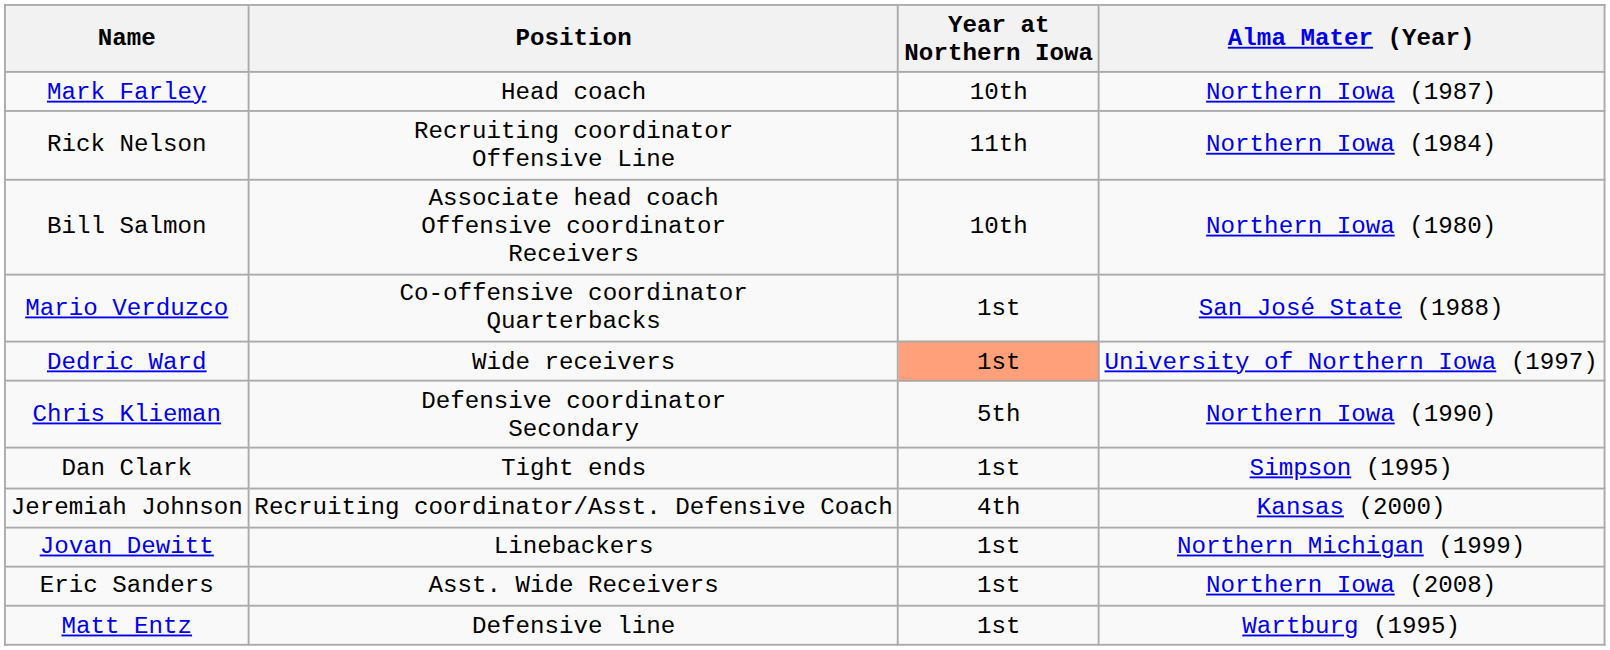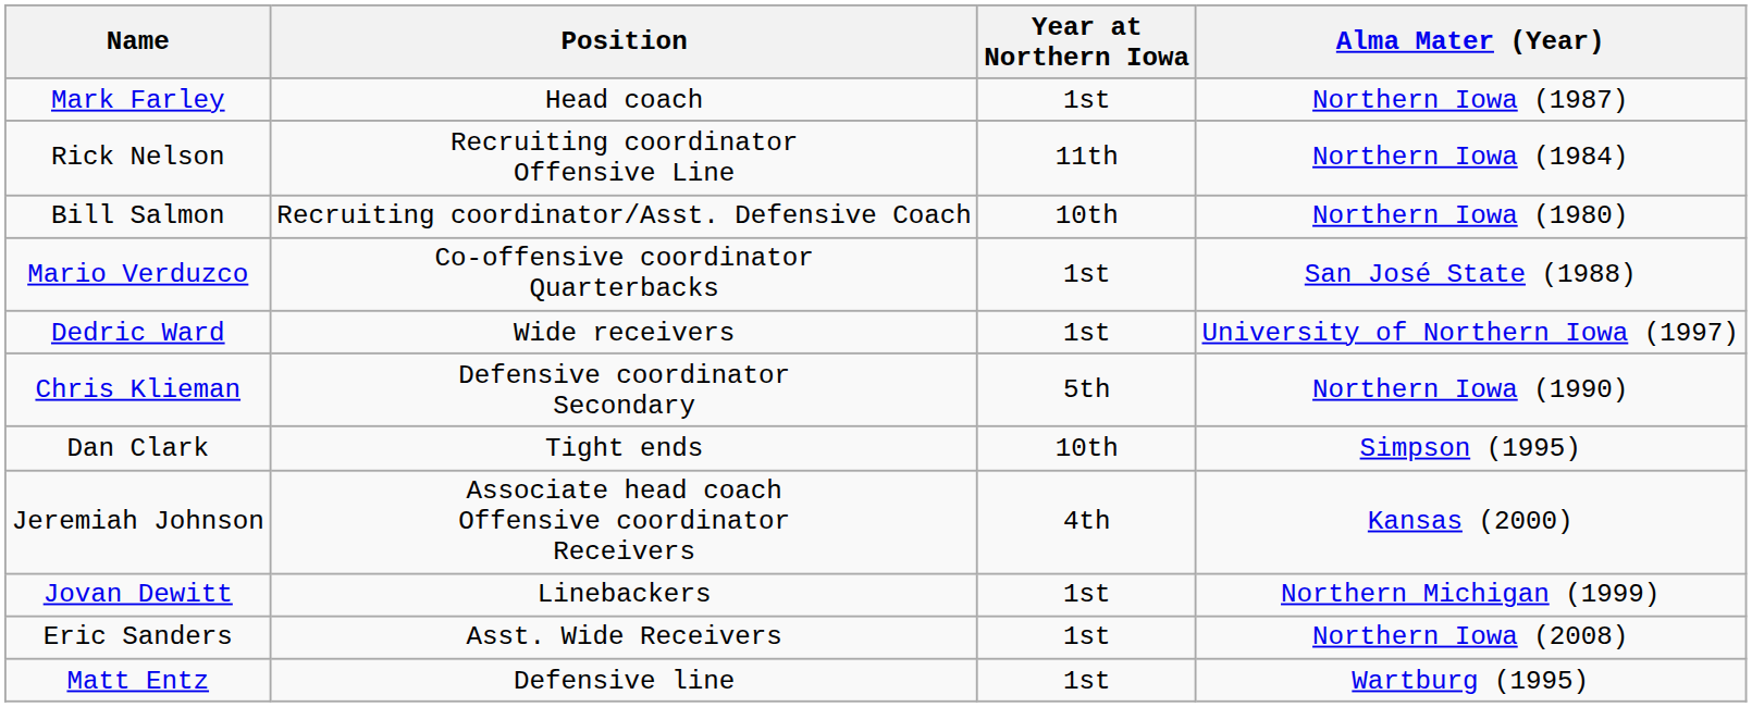Mark Farley | Year at Northern Iowa: 10th -> 1st
Bill Salmon | Position: Associate head coach Offensive coordinator Receivers -> Recruiting coordinator/Asst. Defensive Coach
Dedric Ward | Year at Northern Iowa: lightsalmon background -> no background
Dan Clark | Year at Northern Iowa: 1st -> 10th
Jeremiah Johnson | Position: Recruiting coordinator/Asst. Defensive Coach -> Associate head coach Offensive coordinator Receivers
